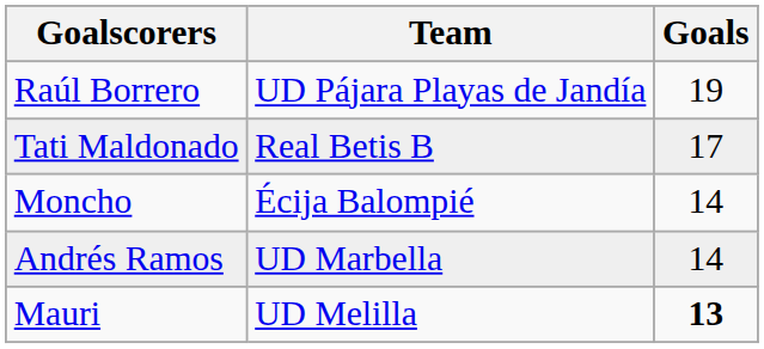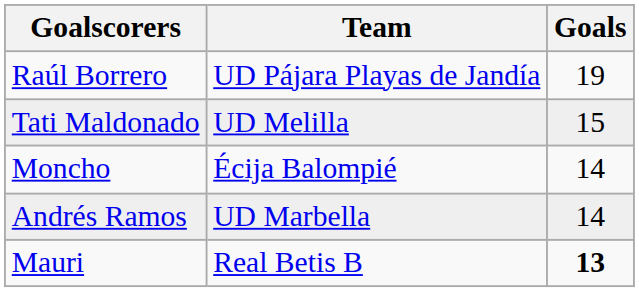Tati Maldonado | Team: Real Betis B -> UD Melilla
Tati Maldonado | Goals: 17 -> 15
Mauri | Team: UD Melilla -> Real Betis B
